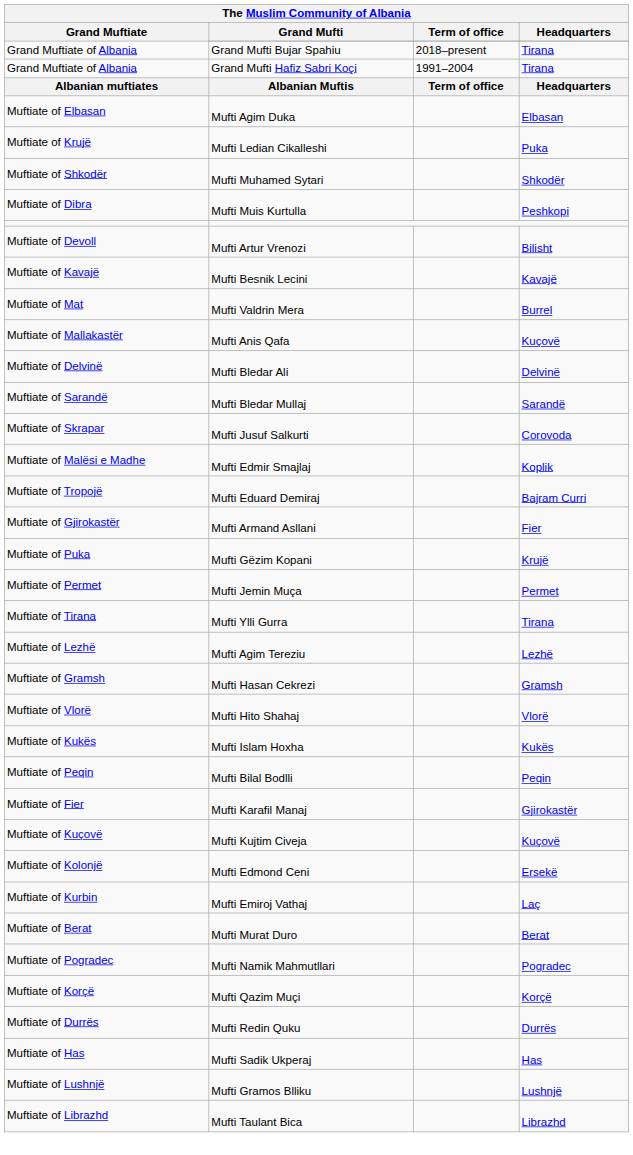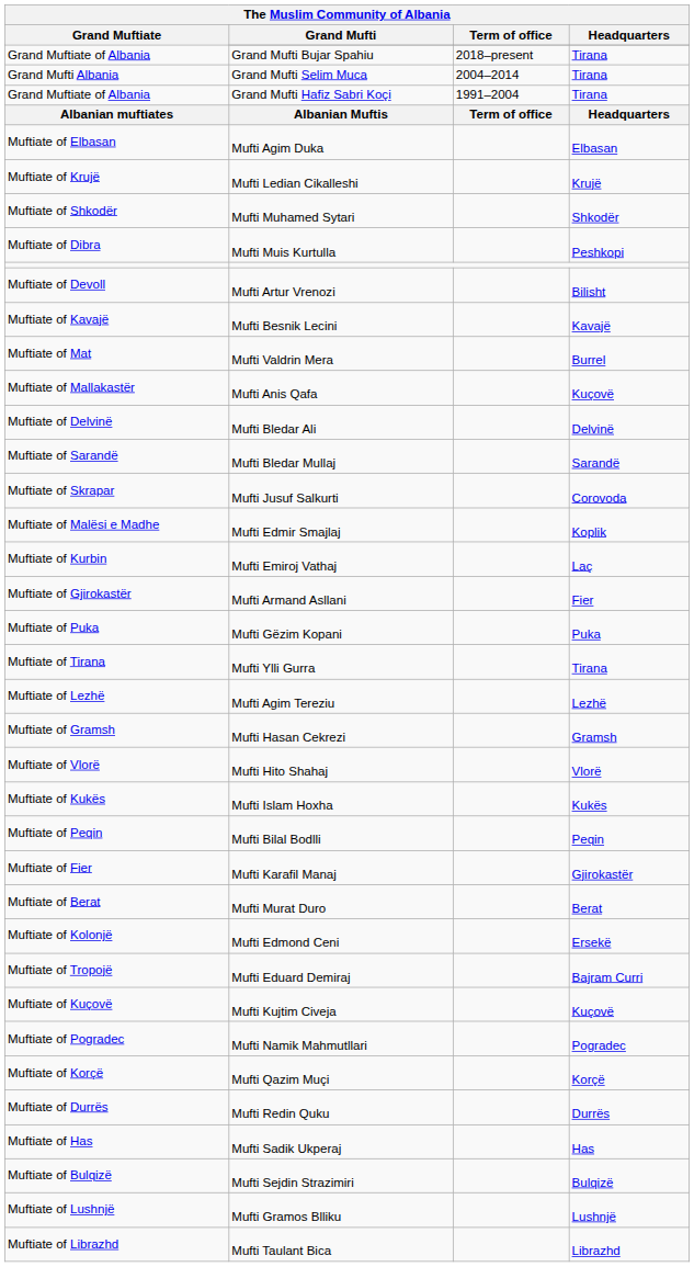+ row: Grand Mufti Albania | Grand Mufti Selim Muca | 2004–2014 | Tirana
Mufti Ledian Cikalleshi | Headquarters: Puka -> Krujë
rows swapped: Mufti Eduard Demiraj <-> Mufti Emiroj Vathaj
Mufti Gëzim Kopani | Headquarters: Krujë -> Puka
- row: Muftiate of Permet | Mufti Jemin Muça | Permet
rows swapped: Mufti Kujtim Civeja <-> Mufti Murat Duro
+ row: Muftiate of Bulqizë | Mufti Sejdin Strazimiri | Bulqizë
